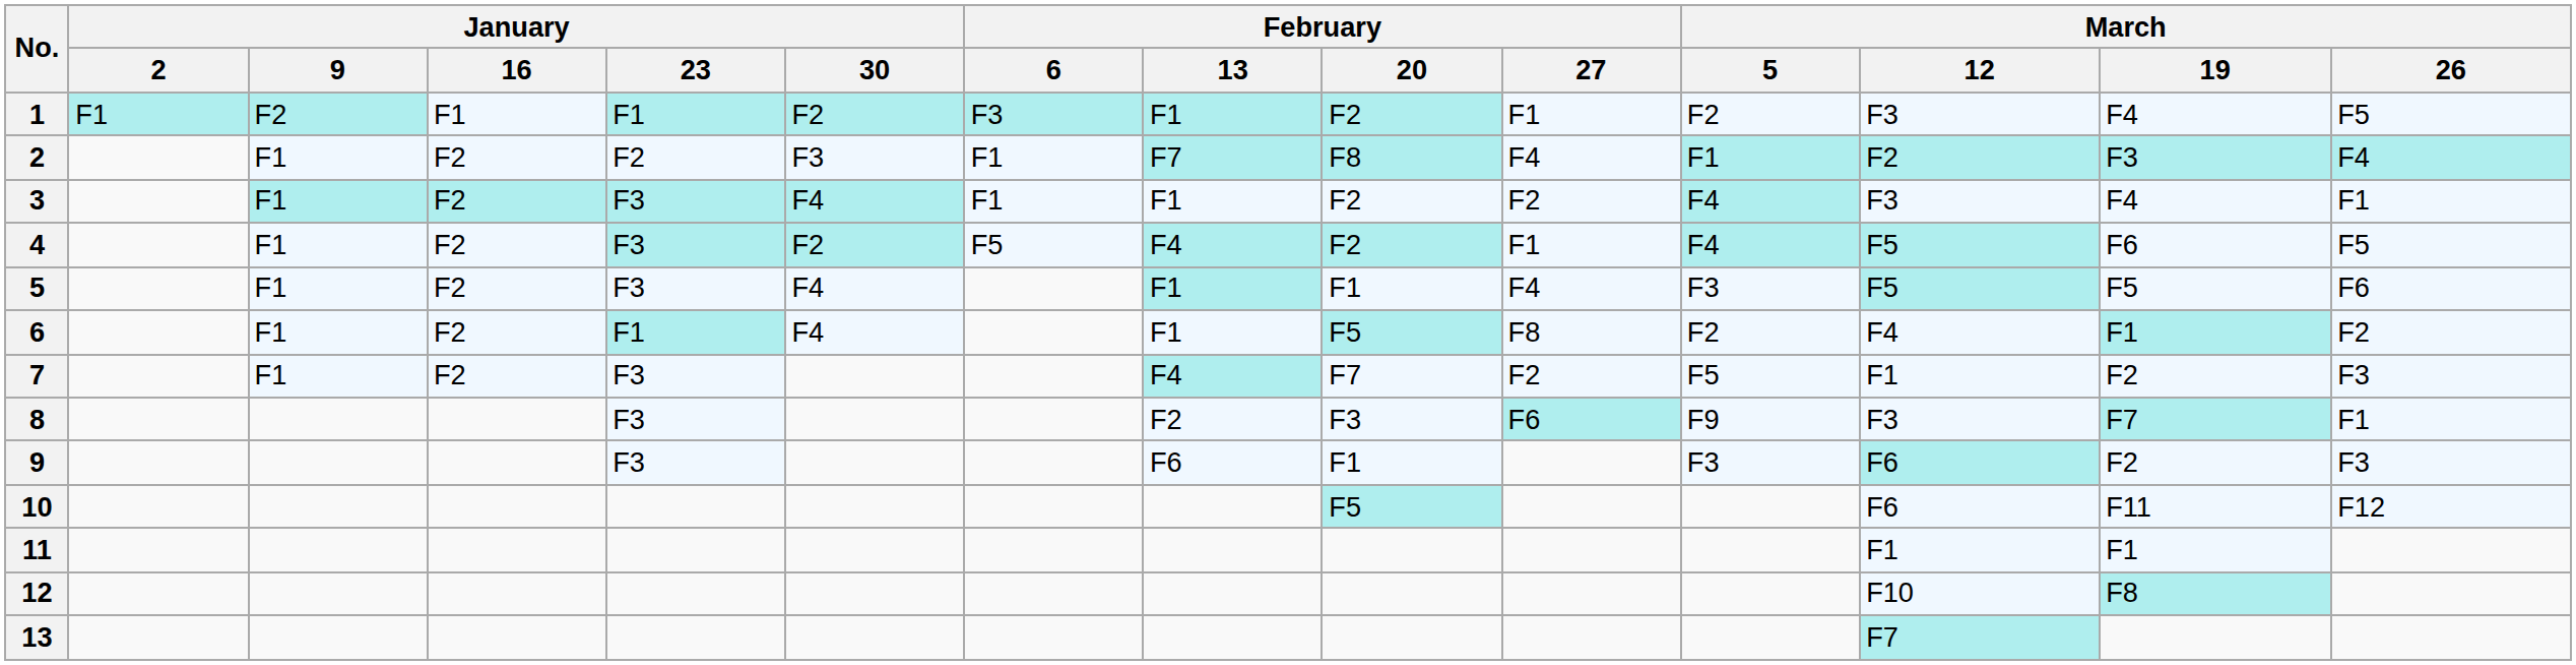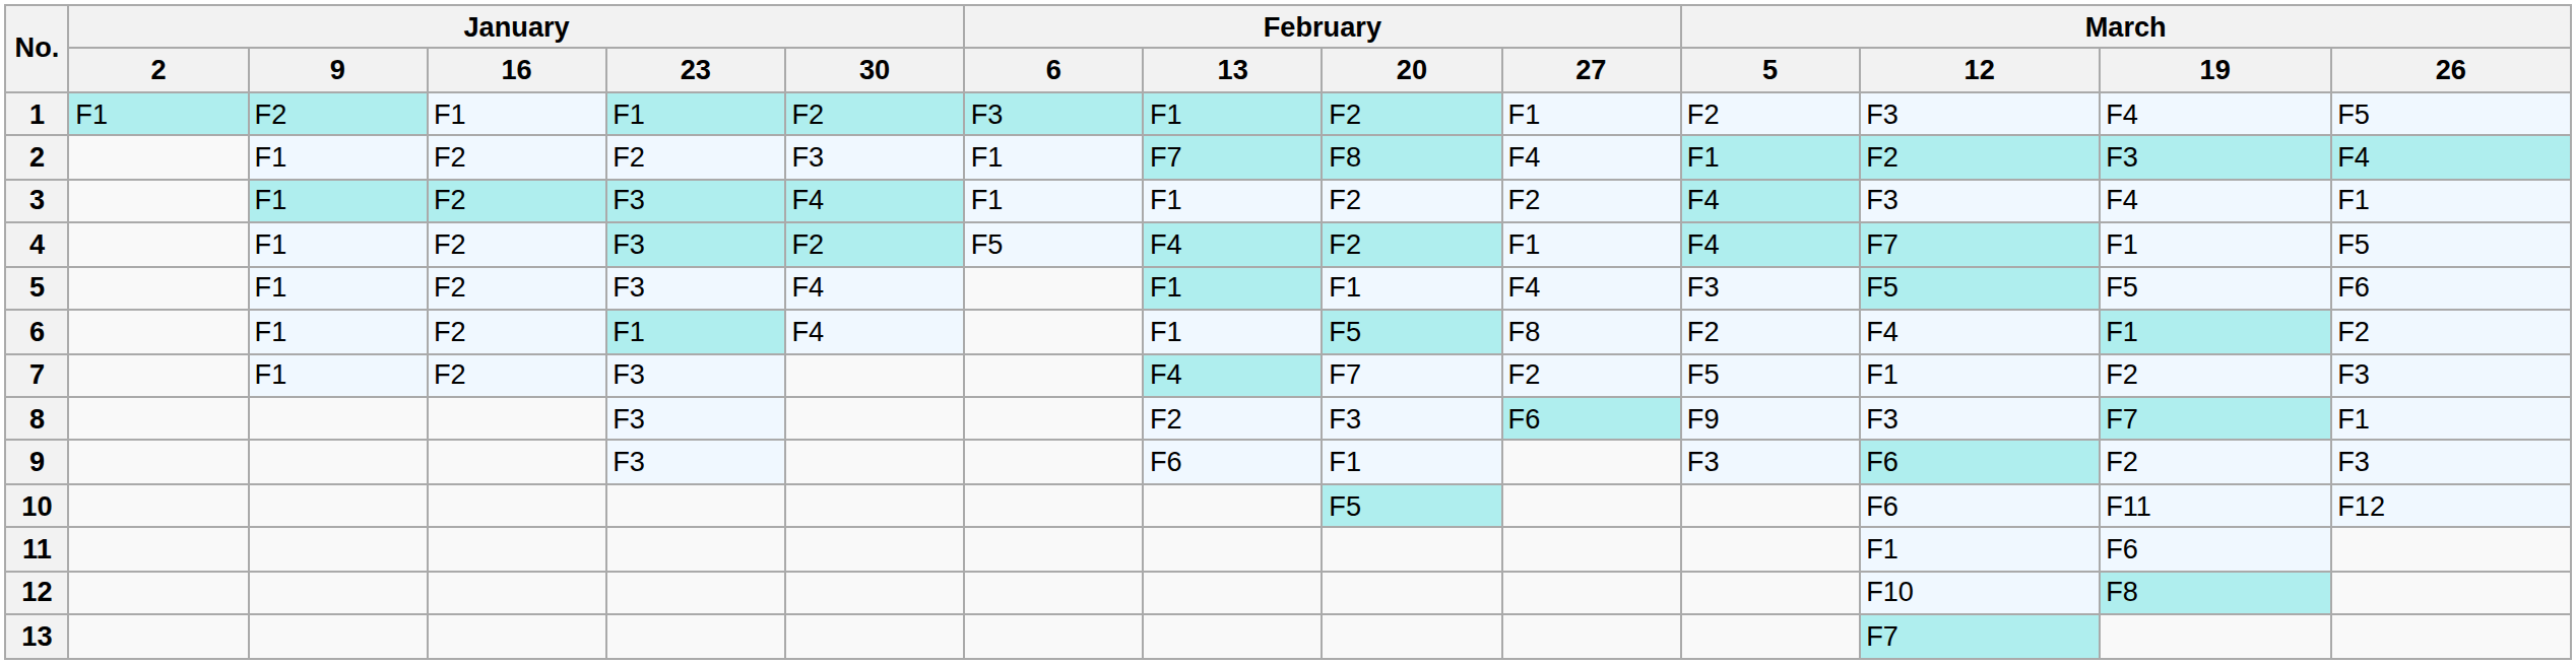4 | March / 12: F5 -> F7
4 | March / 19: F6 -> F1
11 | March / 19: F1 -> F6
